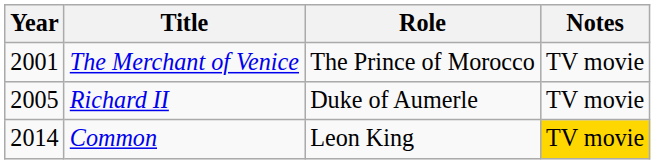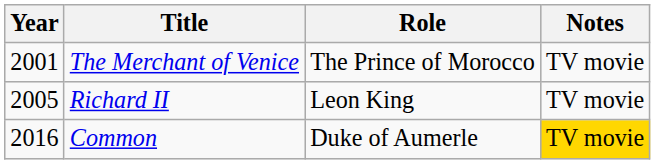Richard II | Role: Duke of Aumerle -> Leon King
Common | Year: 2014 -> 2016
Common | Role: Leon King -> Duke of Aumerle
